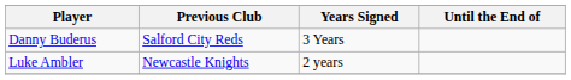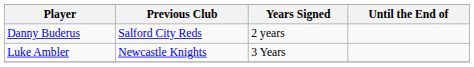Danny Buderus | Years Signed: 3 Years -> 2 years
Luke Ambler | Years Signed: 2 years -> 3 Years
